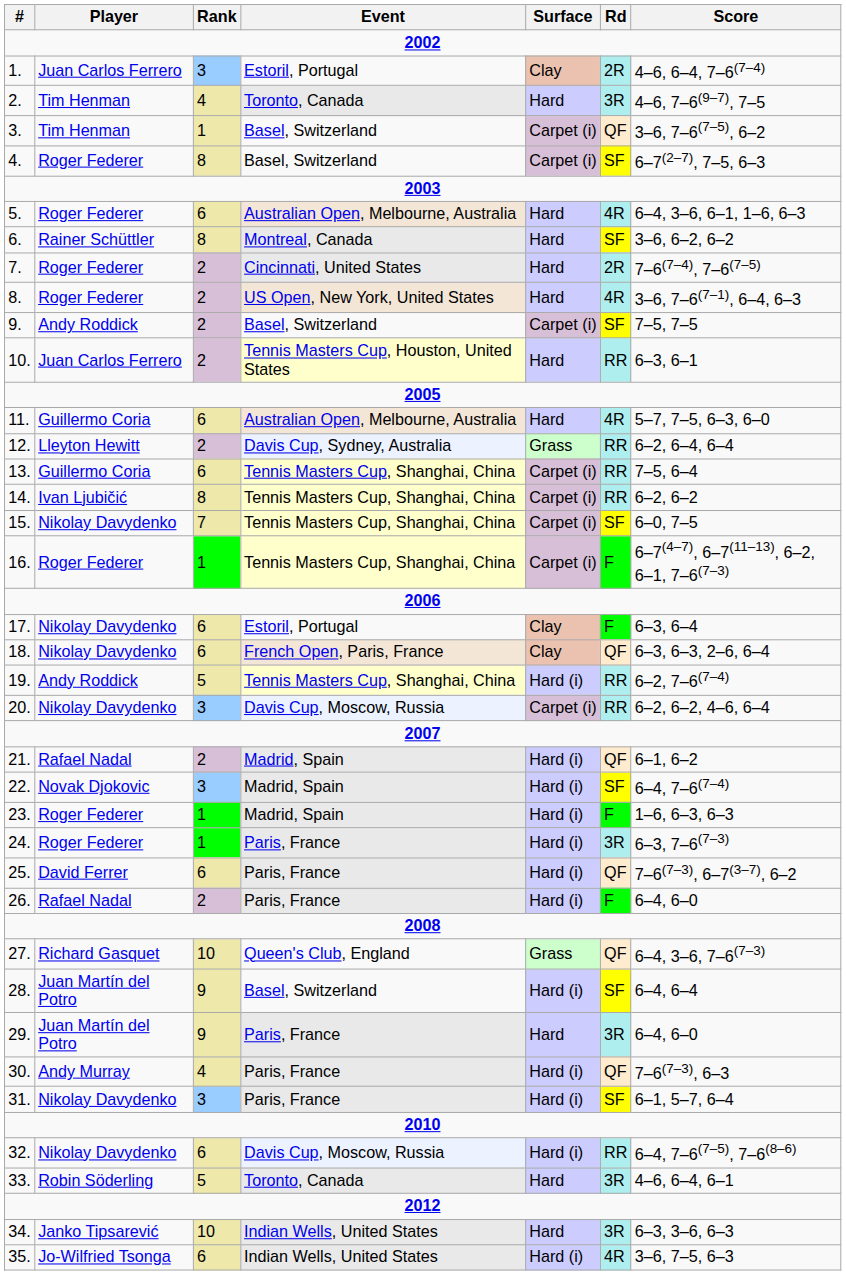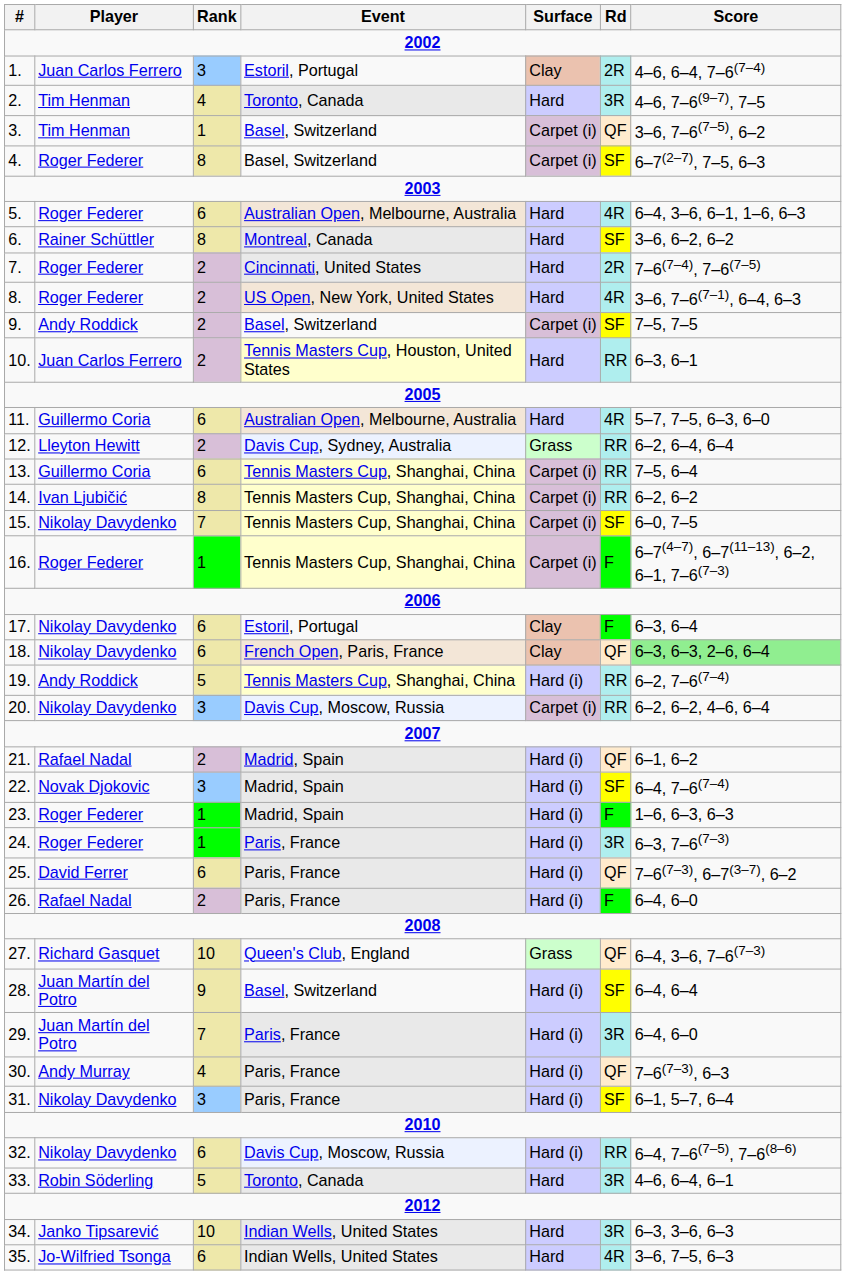18. | Score: no background -> lightgreen background
29. | Rank: 9 -> 7
29. | Surface: Hard -> Hard (i)
35. | Surface: Hard (i) -> Hard
